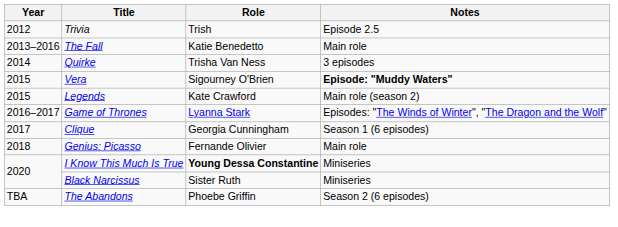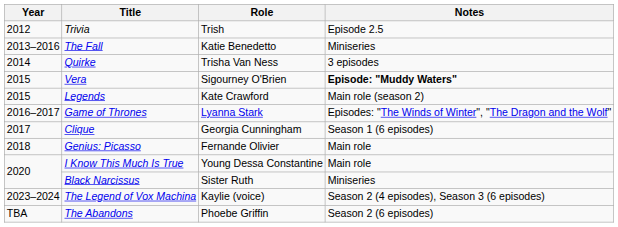The Fall | Notes: Main role -> Miniseries
I Know This Much Is True | Role: bold -> normal
I Know This Much Is True | Notes: Miniseries -> Main role
+ row: 2023–2024 | The Legend of Vox Machina | Kaylie (voice) | Season 2 (4 episodes), Season 3 (6 episodes)
